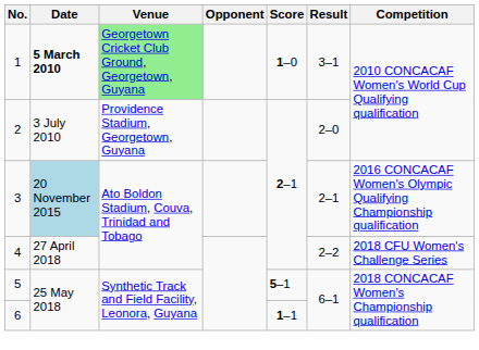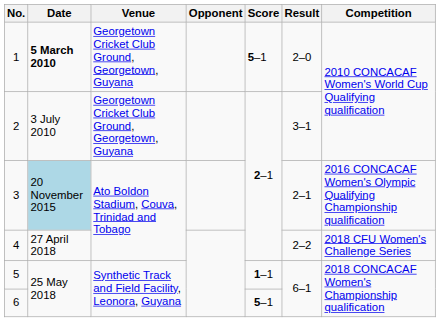1 | Venue: lightgreen background -> no background
1 | Score: 1–0 -> 5–1
1 | Result: 3–1 -> 2–0
2 | Venue: Providence Stadium, Georgetown, Guyana -> Georgetown Cricket Club Ground, Georgetown, Guyana
2 | Result: 2–0 -> 3–1
5 | Score: 5–1 -> 1–1
6 | Score: 1–1 -> 5–1
